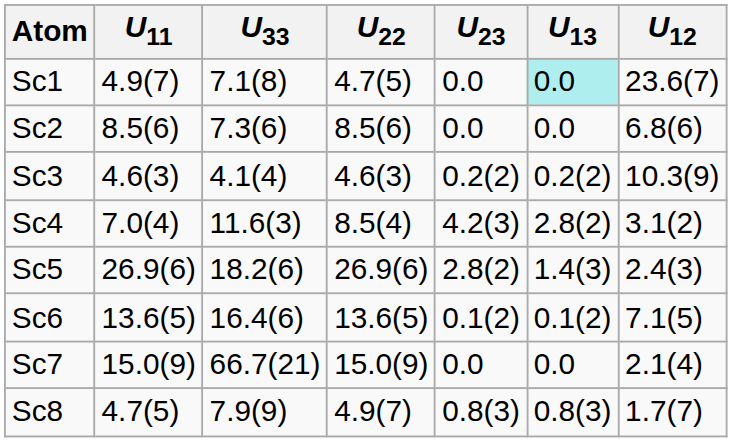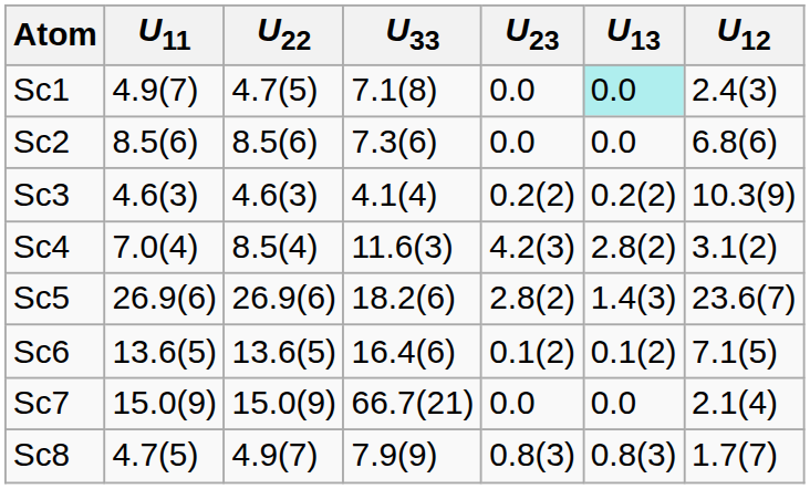columns swapped: U22 <-> U33
Sc1 | U12: 23.6(7) -> 2.4(3)
Sc5 | U12: 2.4(3) -> 23.6(7)
